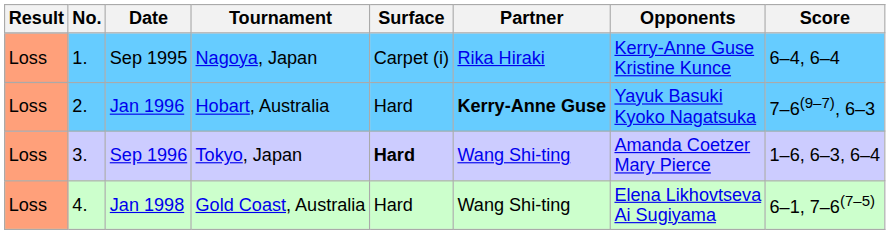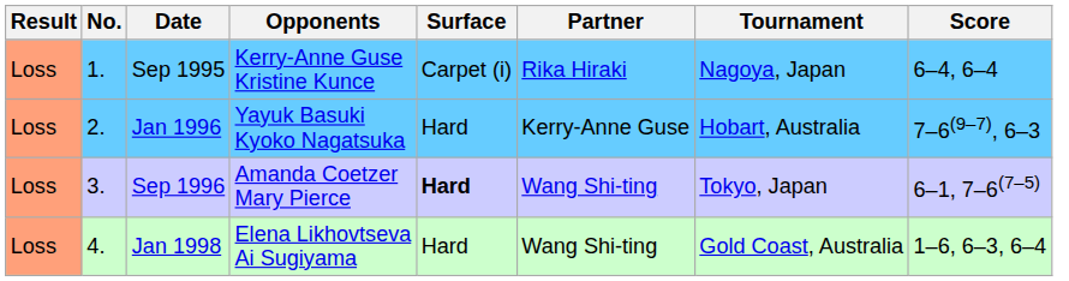columns swapped: Tournament <-> Opponents
Jan 1996 | Partner: bold -> normal
Sep 1996 | Score: 1–6, 6–3, 6–4 -> 6–1, 7–6(7–5)
Jan 1998 | Score: 6–1, 7–6(7–5) -> 1–6, 6–3, 6–4
